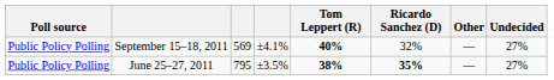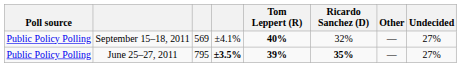June 25–27, 2011 | column 4: normal -> bold
June 25–27, 2011 | Tom Leppert (R): 38% -> 39%
